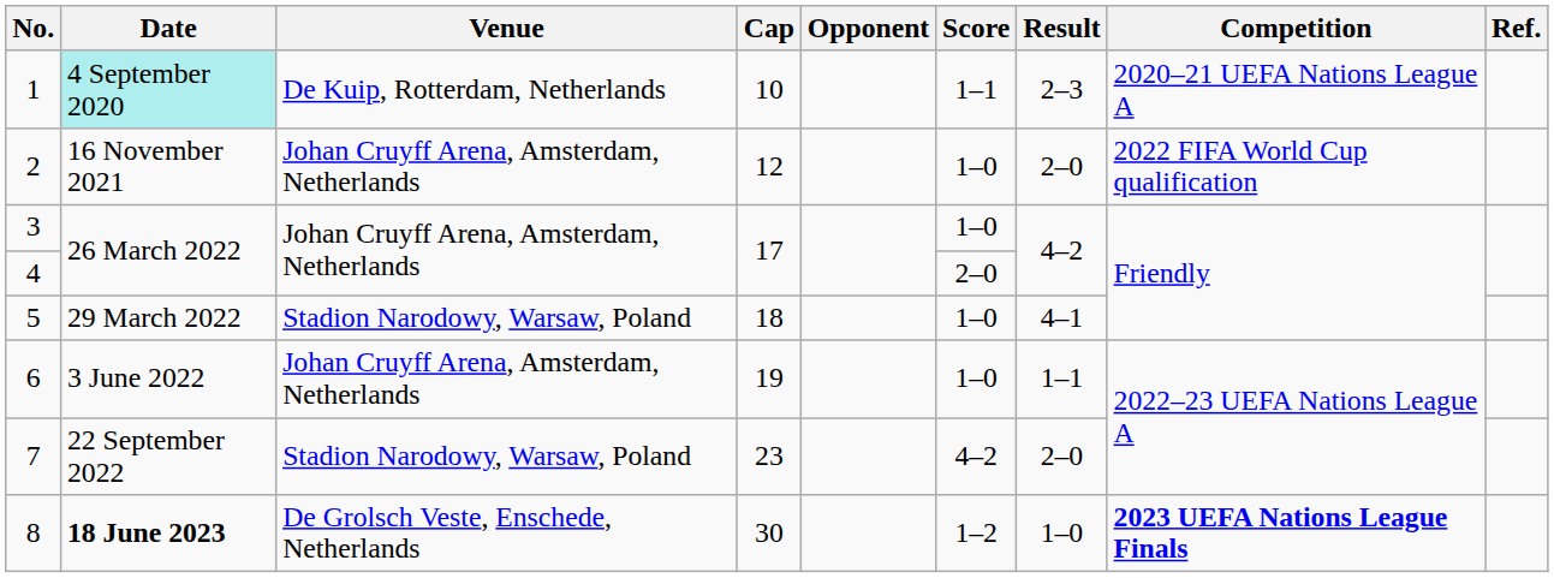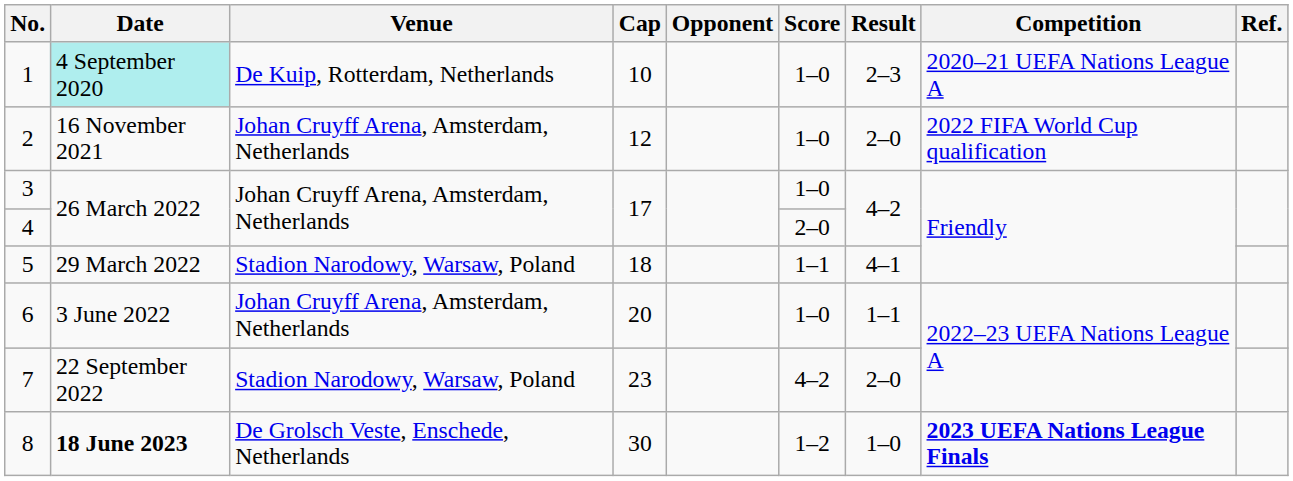1 | Score: 1–1 -> 1–0
5 | Score: 1–0 -> 1–1
6 | Cap: 19 -> 20
